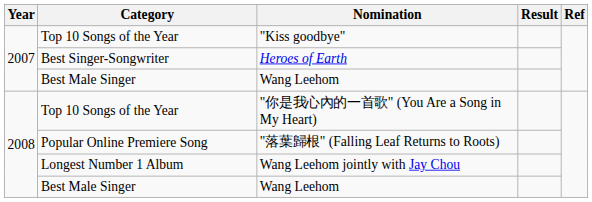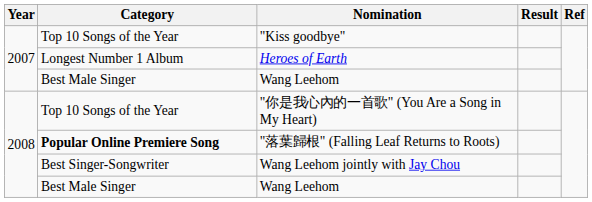Heroes of Earth | Category: Best Singer-Songwriter -> Longest Number 1 Album
"落葉歸根" (Falling Leaf Returns to Roots) | Category: normal -> bold
Wang Leehom jointly with Jay Chou | Category: Longest Number 1 Album -> Best Singer-Songwriter
